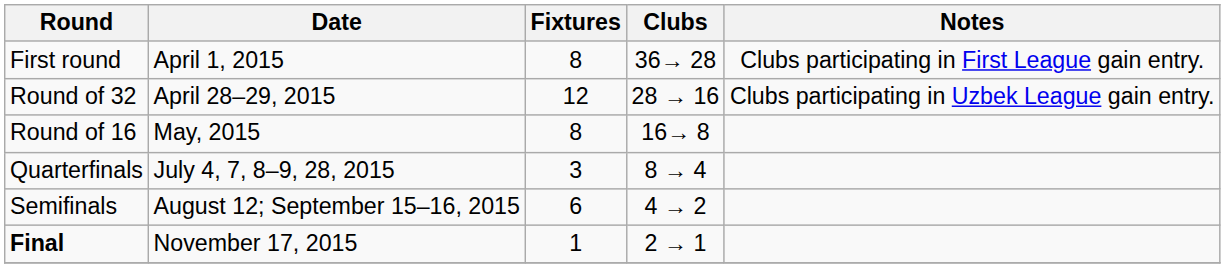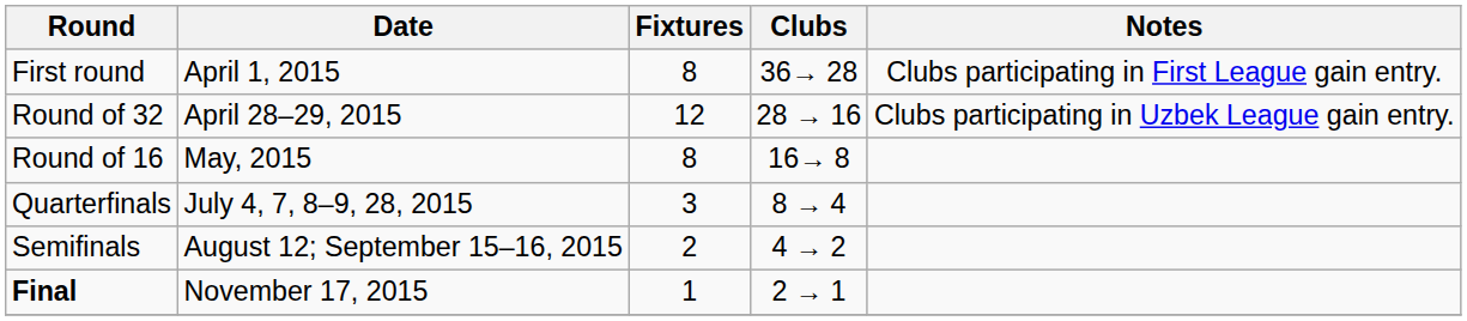Semifinals | Fixtures: 6 -> 2
